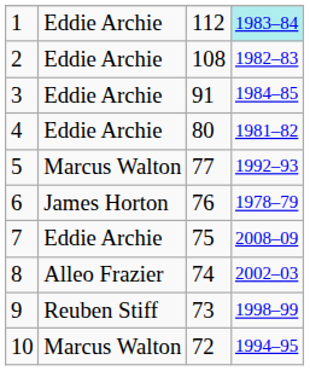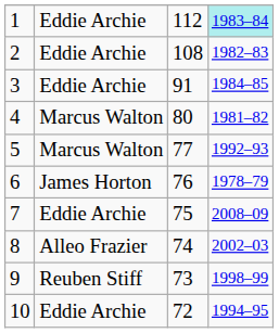4 | column 2: Eddie Archie -> Marcus Walton
10 | column 2: Marcus Walton -> Eddie Archie
